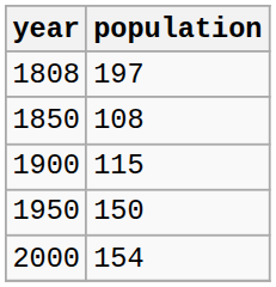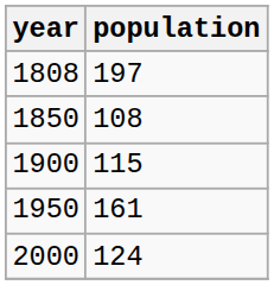1950 | population: 150 -> 161
2000 | population: 154 -> 124
